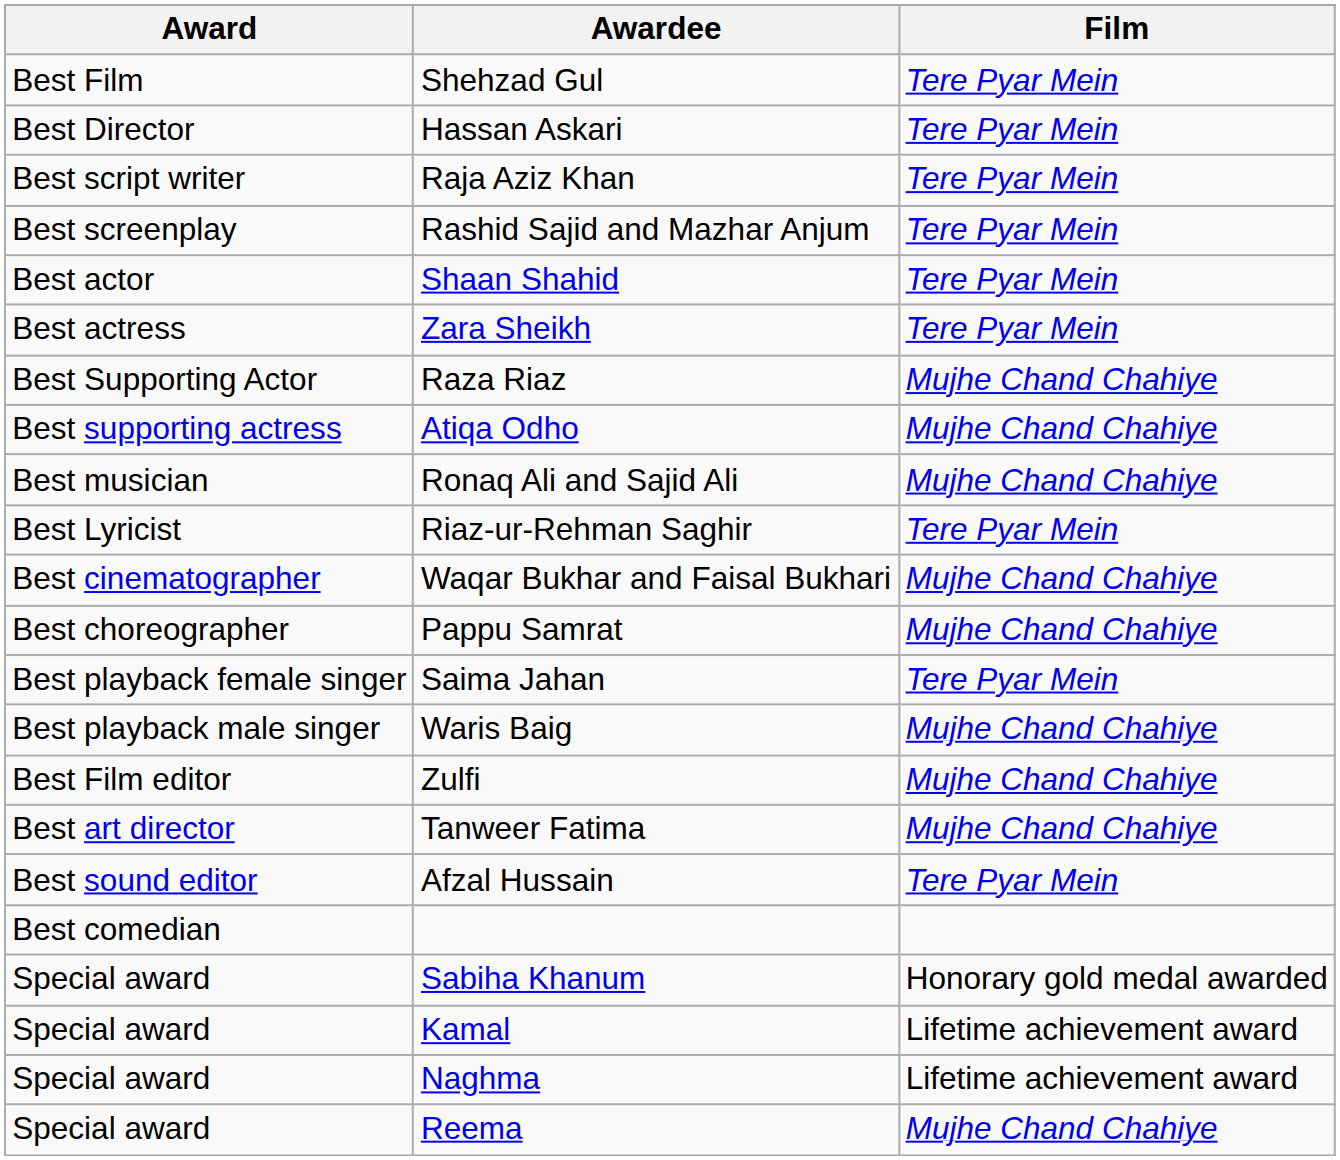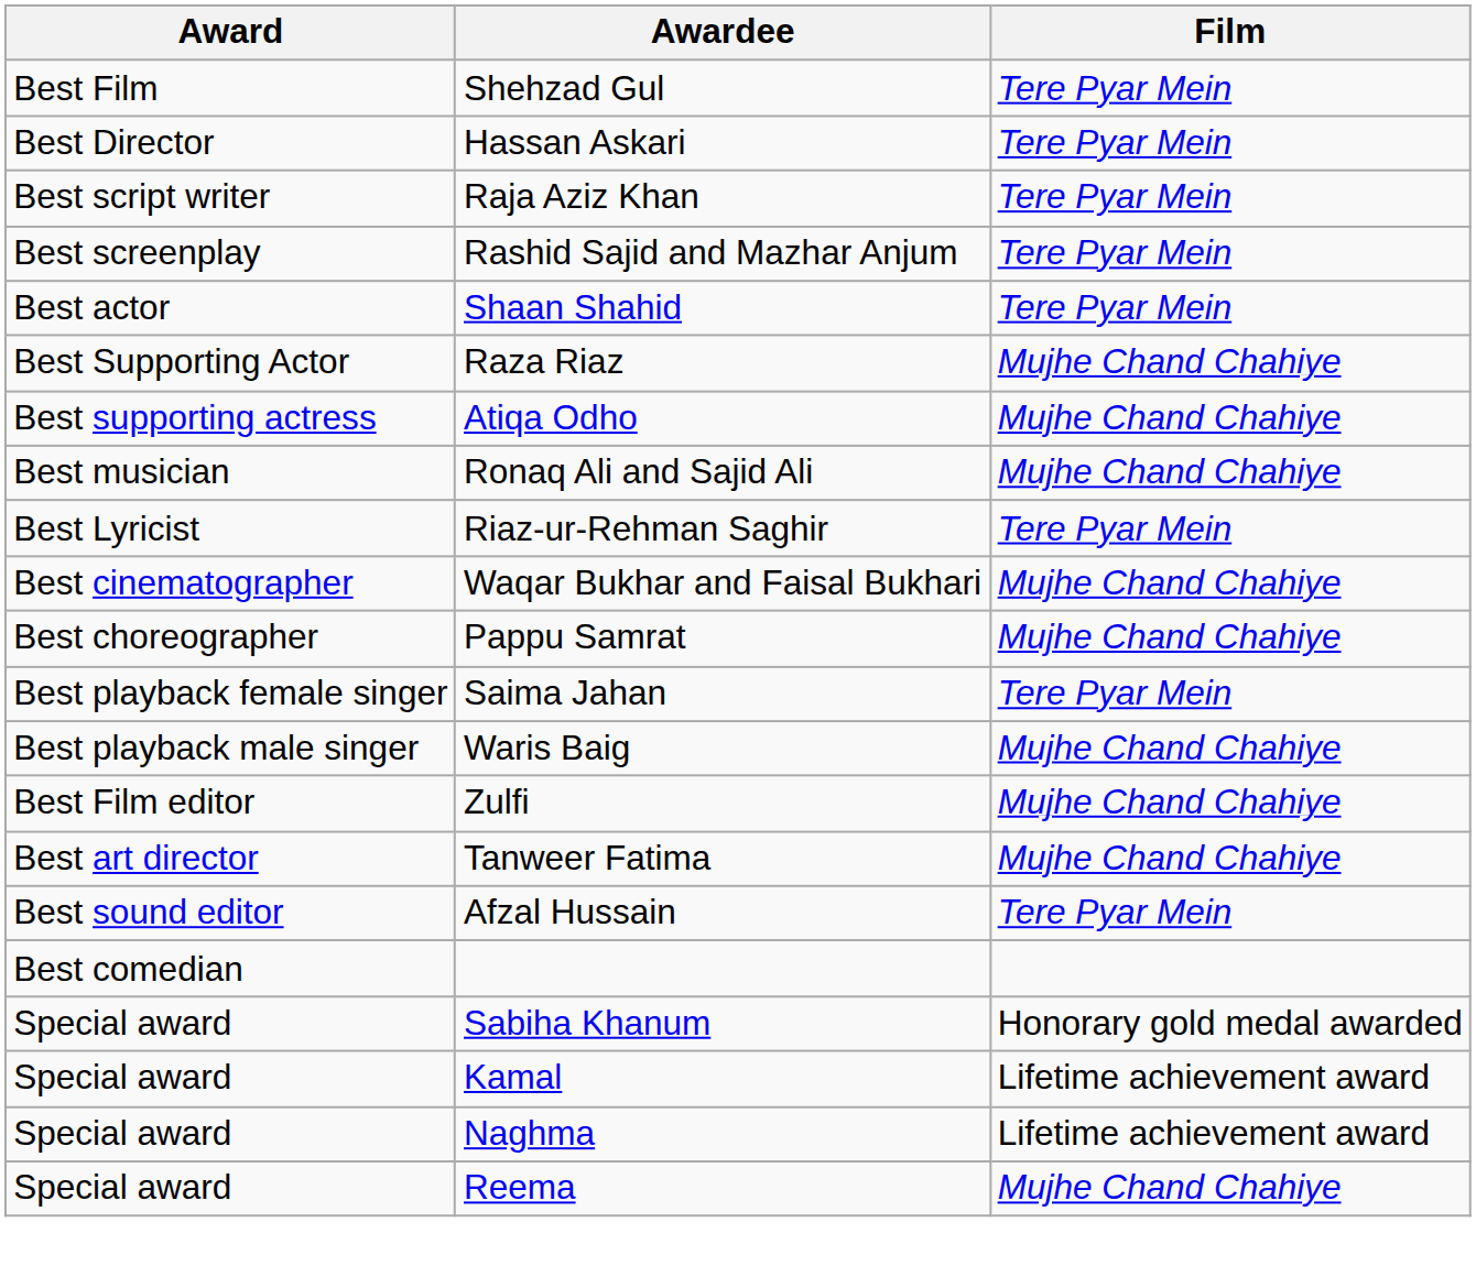- row: Best actress | Zara Sheikh | Tere Pyar Mein
